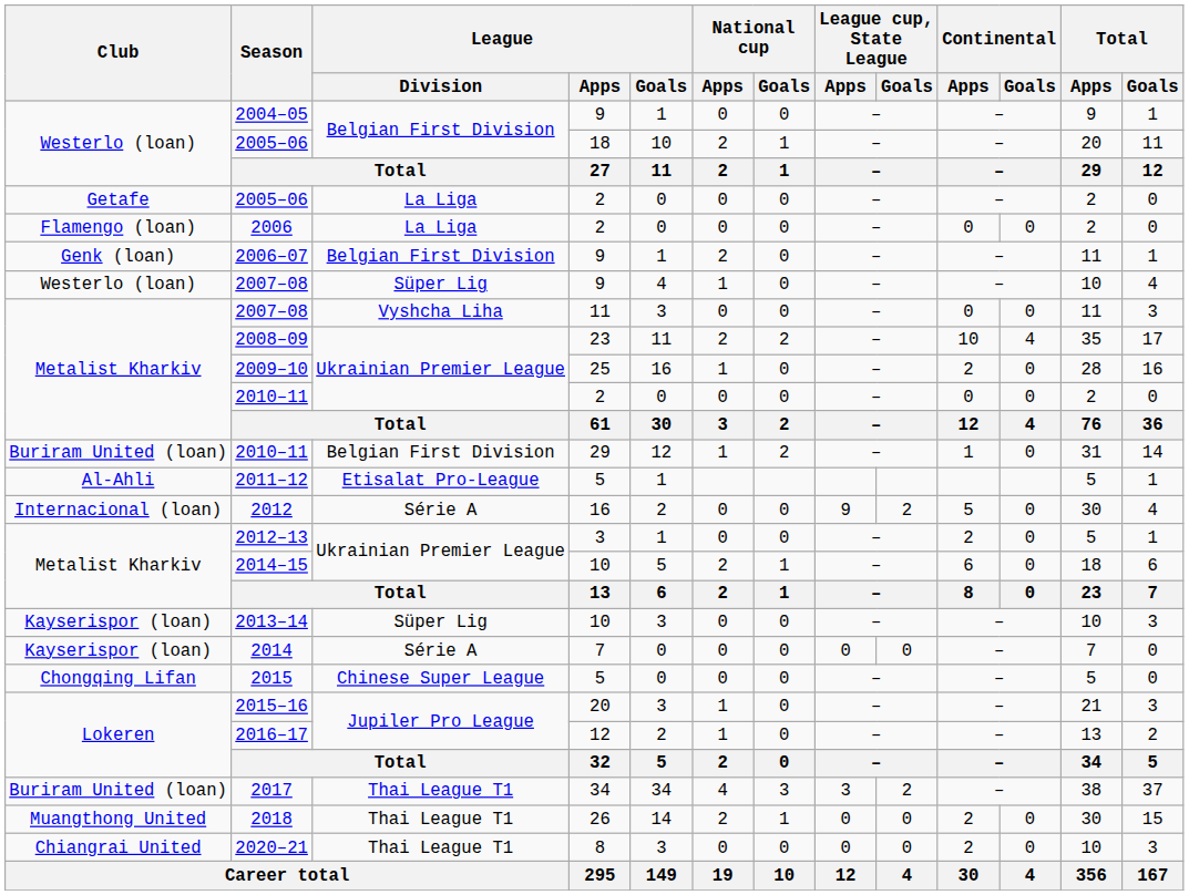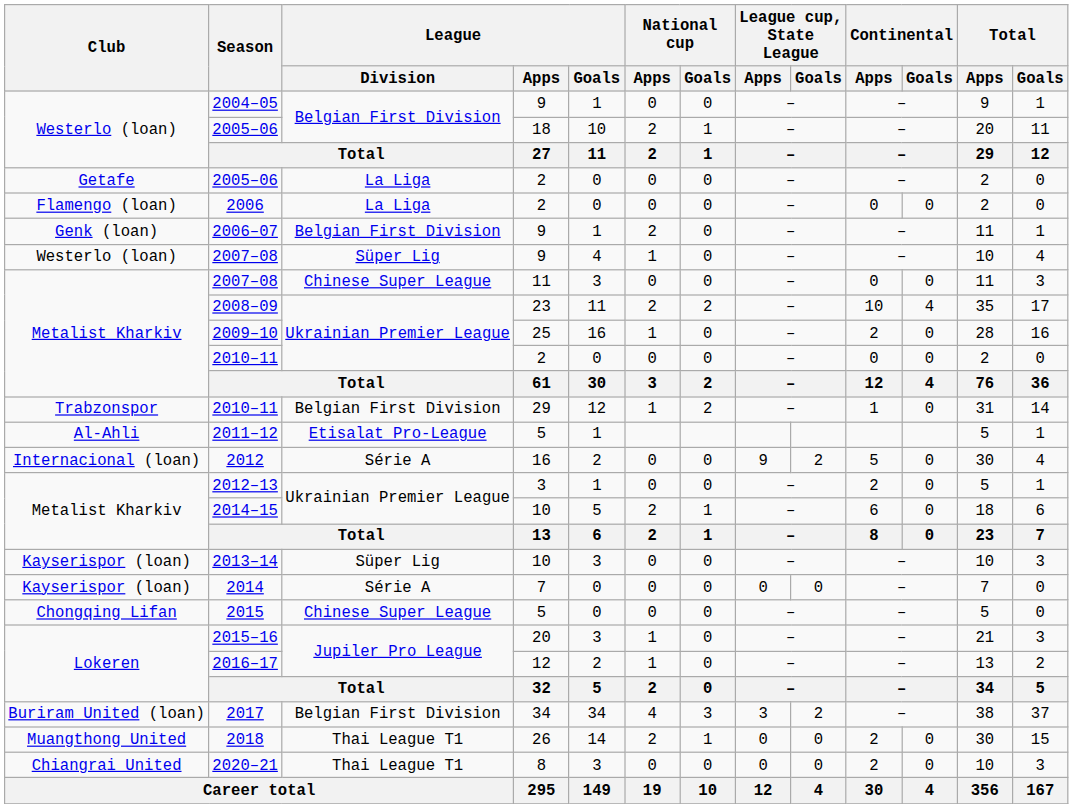2007–08 / 11 | League / Division: Vyshcha Liha -> Chinese Super League
2010–11 / 29 | Club: Buriram United (loan) -> Trabzonspor
2017 | League / Division: Thai League T1 -> Belgian First Division
